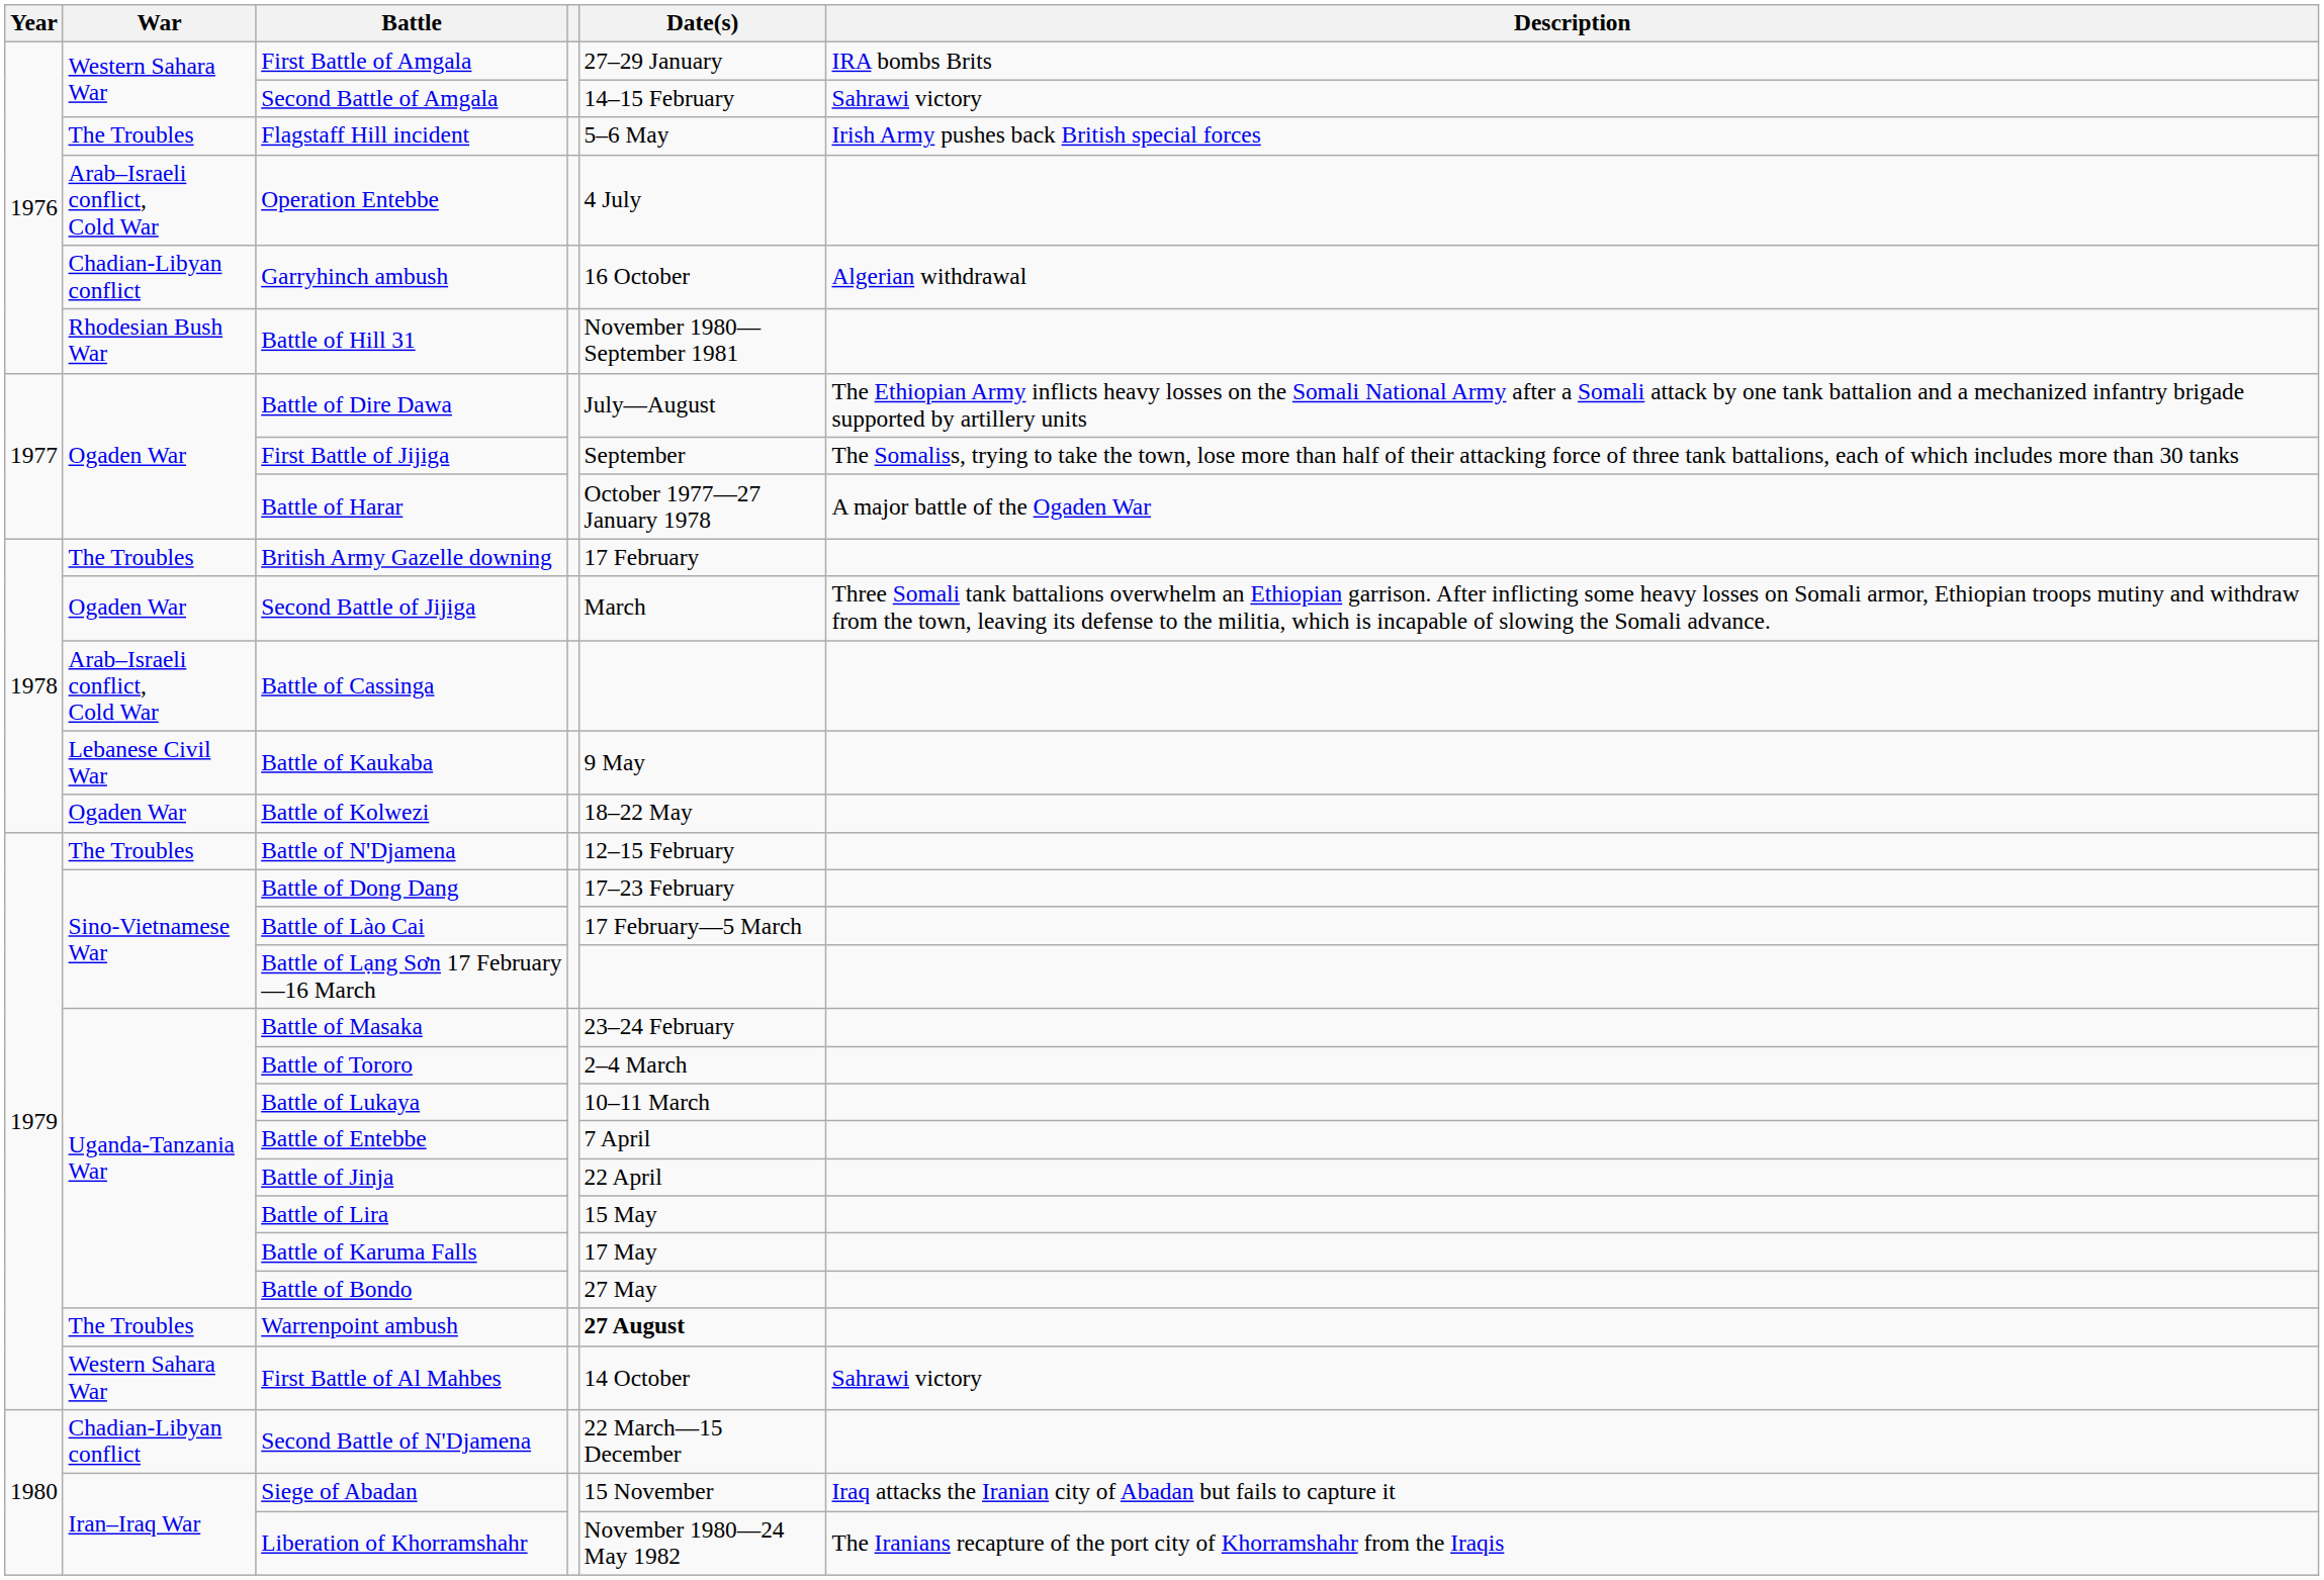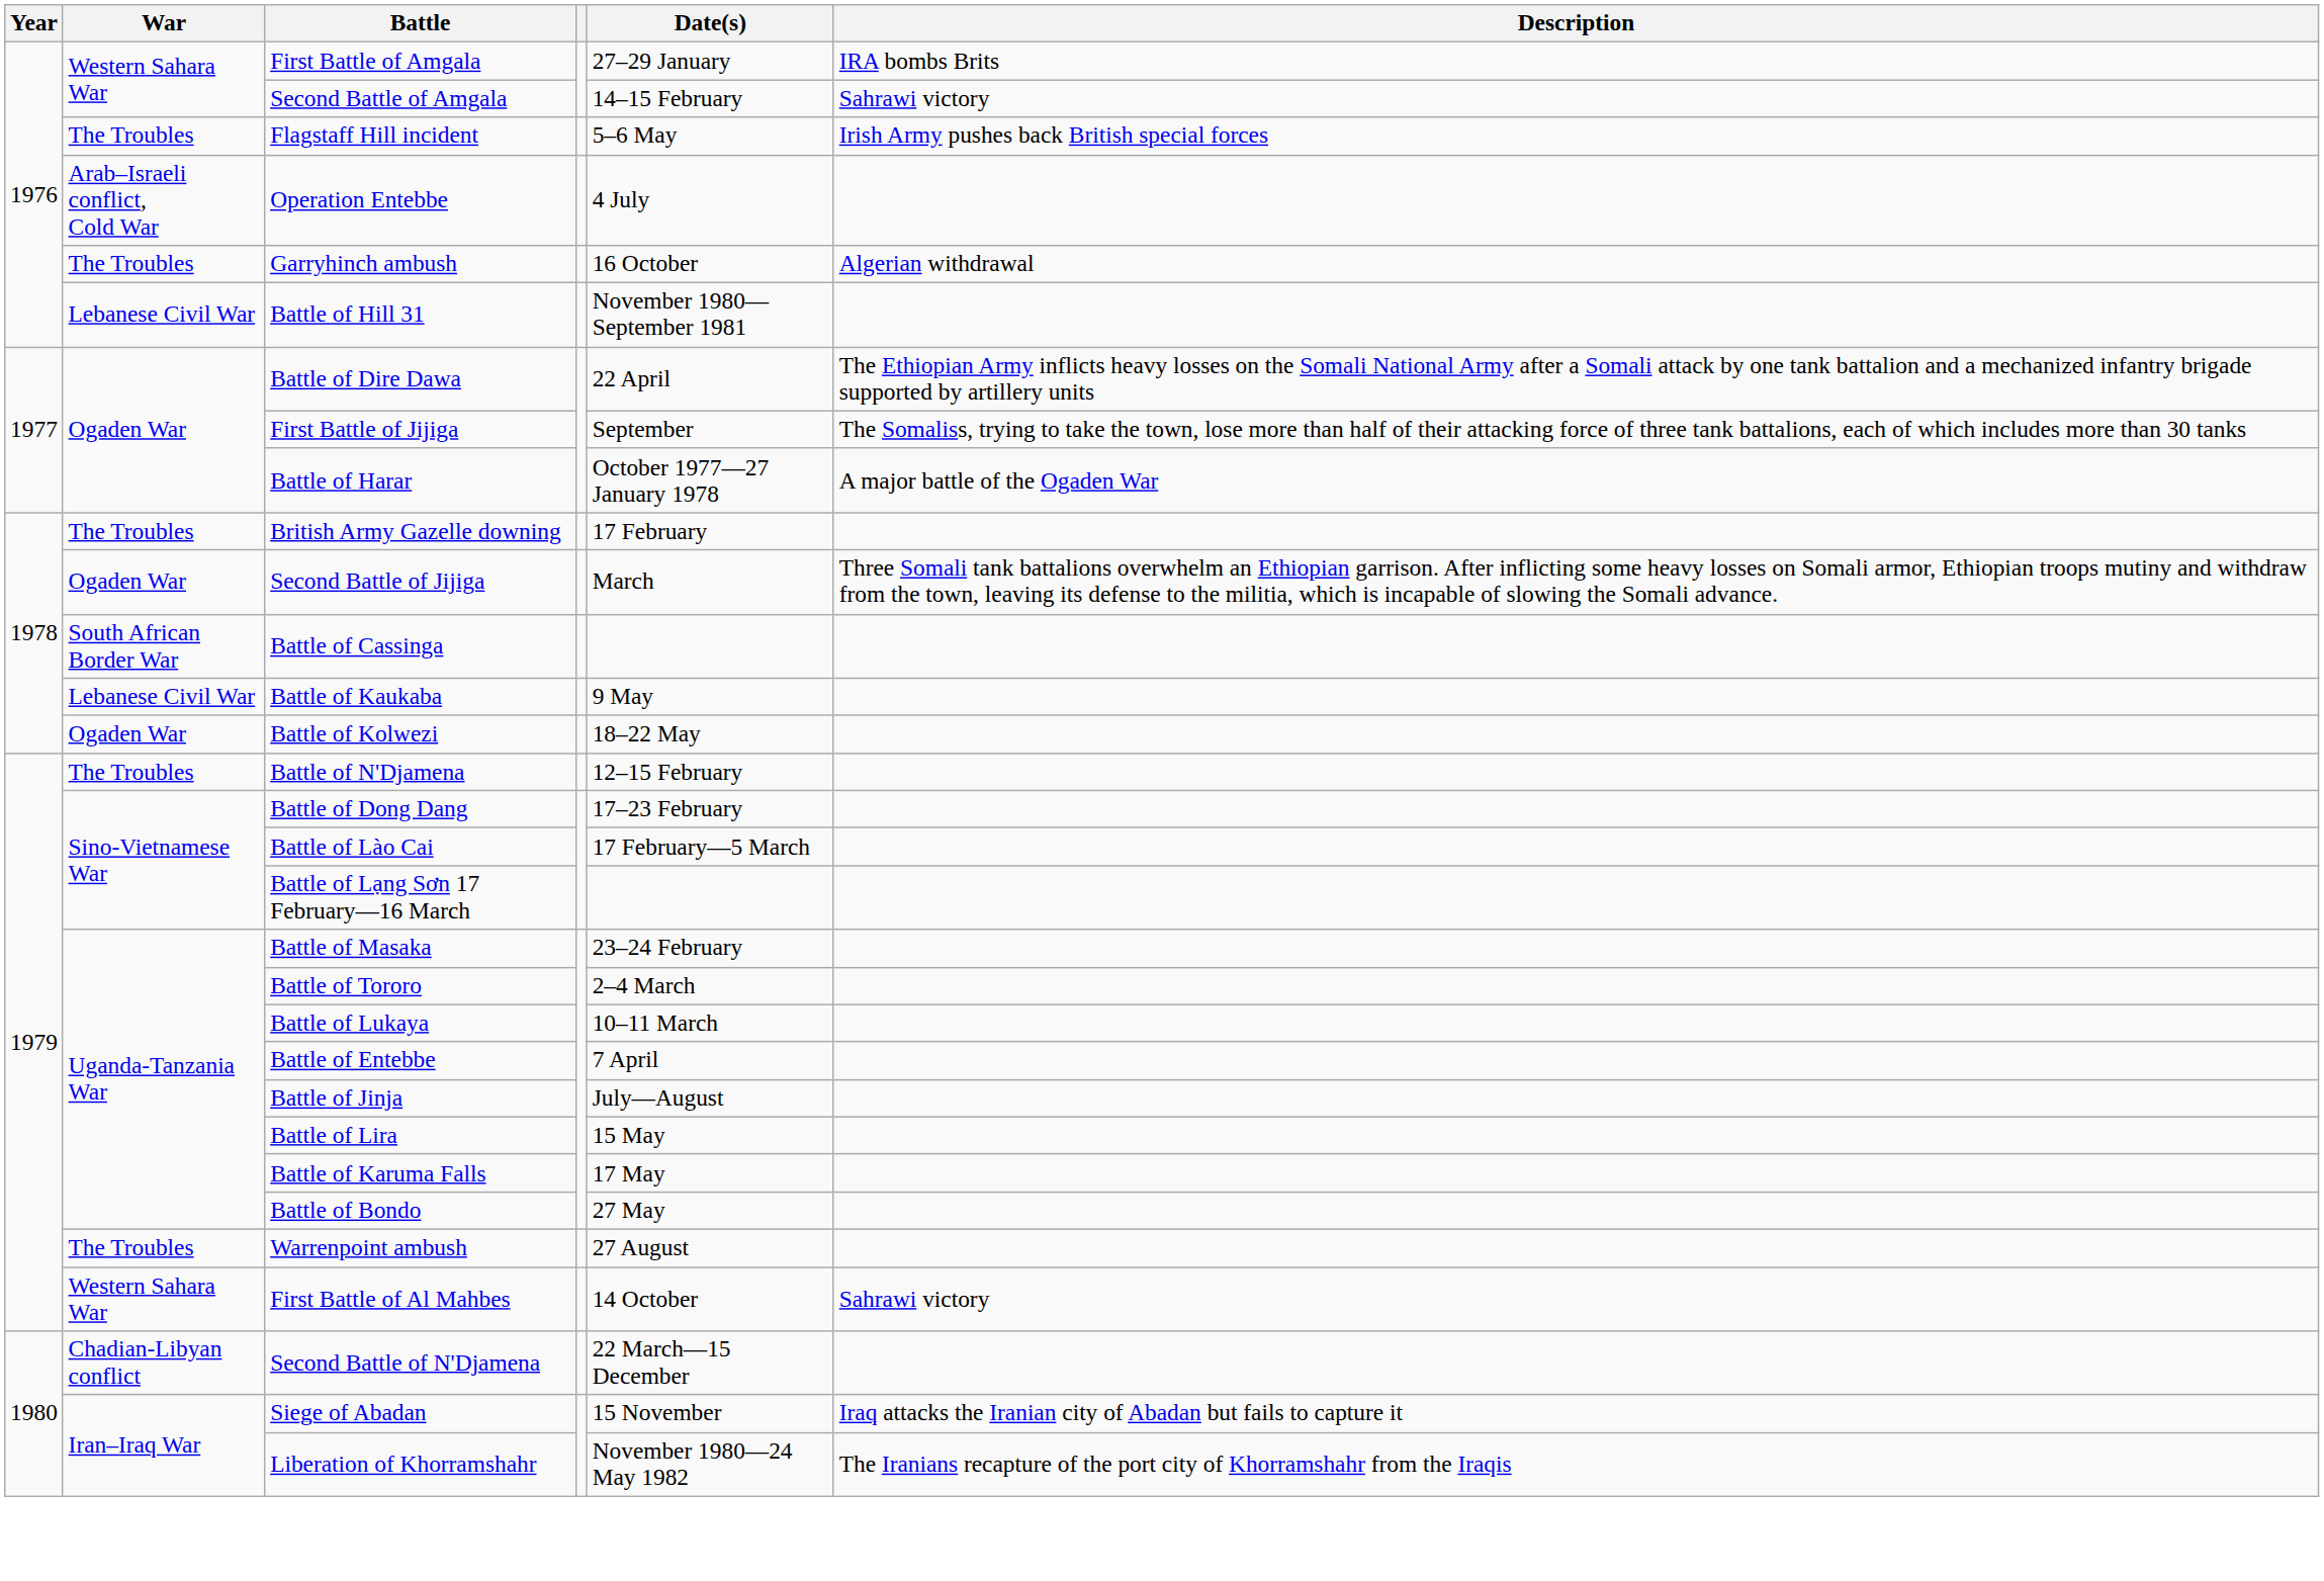Garryhinch ambush | War: Chadian-Libyan conflict -> The Troubles
Battle of Hill 31 | War: Rhodesian Bush War -> Lebanese Civil War
Battle of Dire Dawa | Date(s): July—August -> 22 April
Battle of Cassinga | War: Arab–Israeli conflict, Cold War -> South African Border War
Battle of Jinja | Date(s): 22 April -> July—August
Warrenpoint ambush | Date(s): bold -> normal
